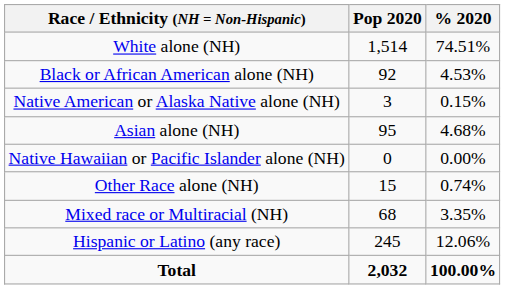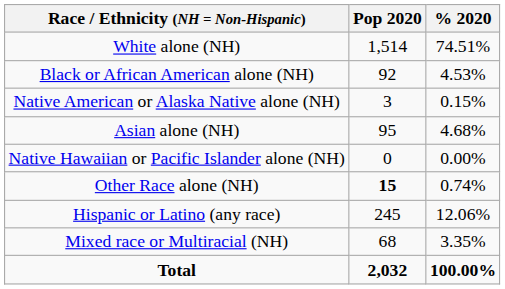Other Race alone (NH) | Pop 2020: normal -> bold
rows swapped: Mixed race or Multiracial (NH) <-> Hispanic or Latino (any race)
